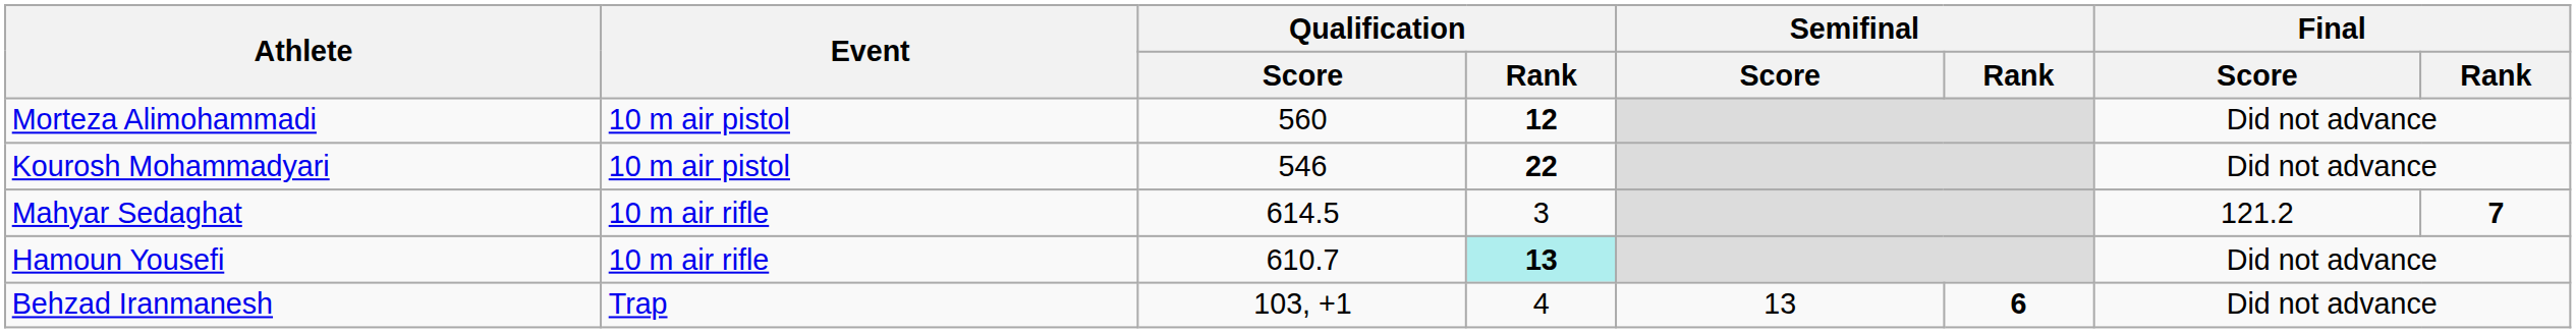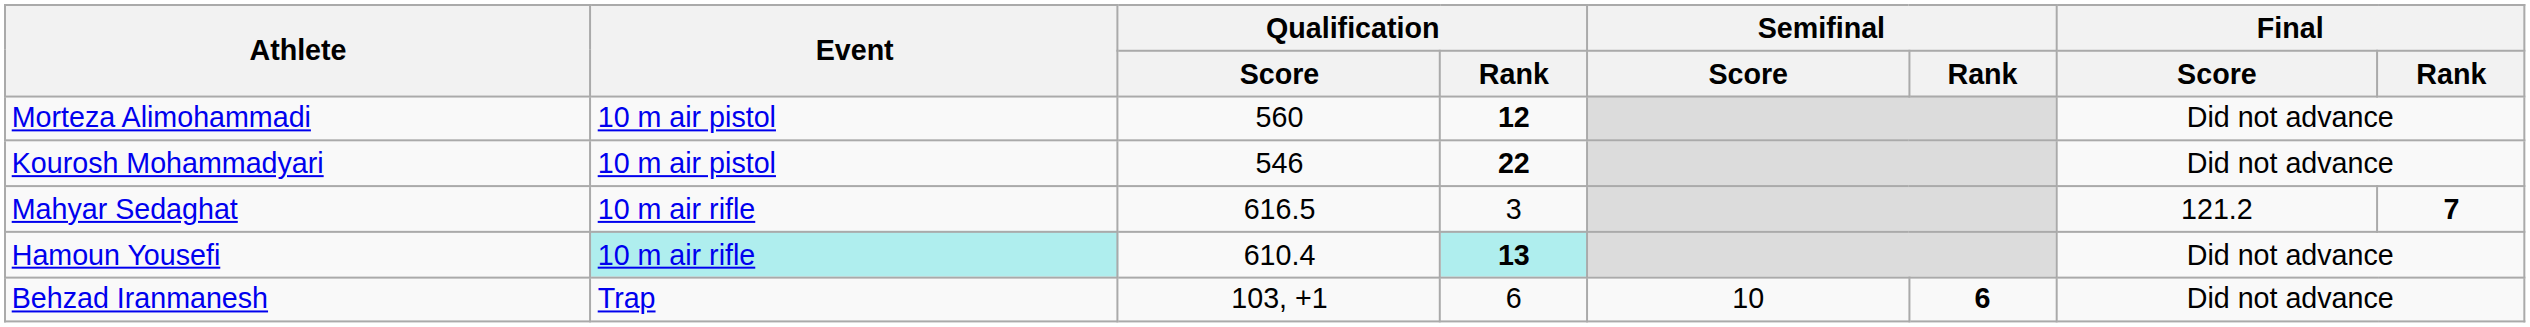Mahyar Sedaghat | Qualification / Score: 614.5 -> 616.5
Hamoun Yousefi | Event: no background -> paleturquoise background
Hamoun Yousefi | Qualification / Score: 610.7 -> 610.4
Behzad Iranmanesh | Qualification / Rank: 4 -> 6
Behzad Iranmanesh | Semifinal / Score: 13 -> 10
